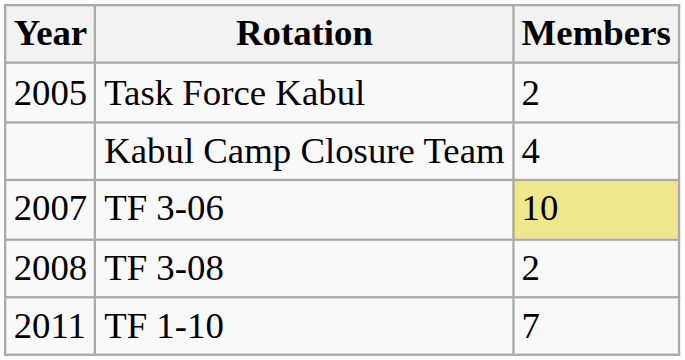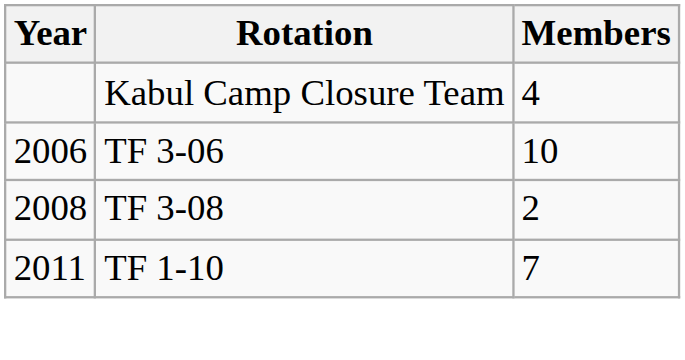- row: 2005 | Task Force Kabul | 2
TF 3-06 | Year: 2007 -> 2006
TF 3-06 | Members: khaki background -> no background
